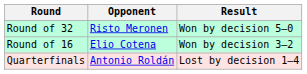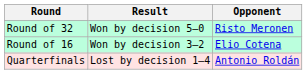columns swapped: Opponent <-> Result
